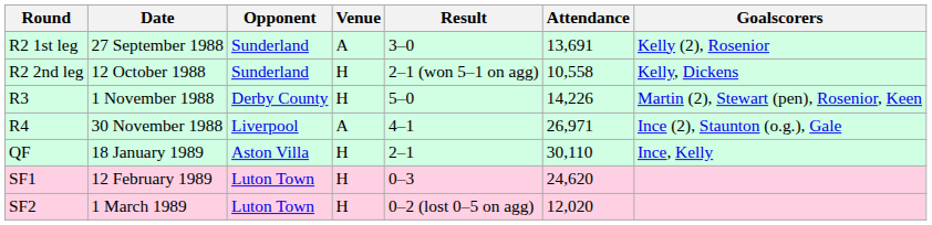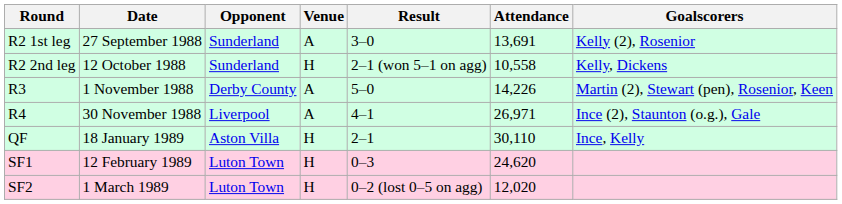R3 | Venue: H -> A
